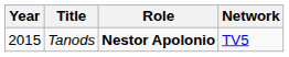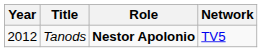Tanods | Year: 2015 -> 2012
